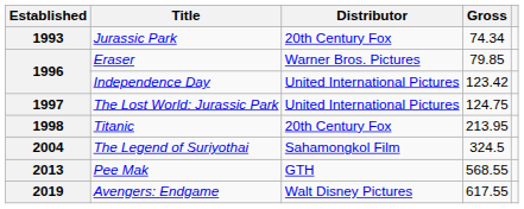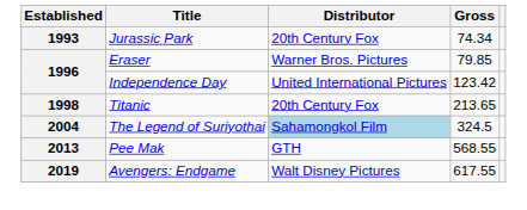- row: 1997 | The Lost World: Jurassic Park | United International Pictures | 124.75
Titanic | Gross: 213.95 -> 213.65
The Legend of Suriyothai | Distributor: no background -> lightblue background
